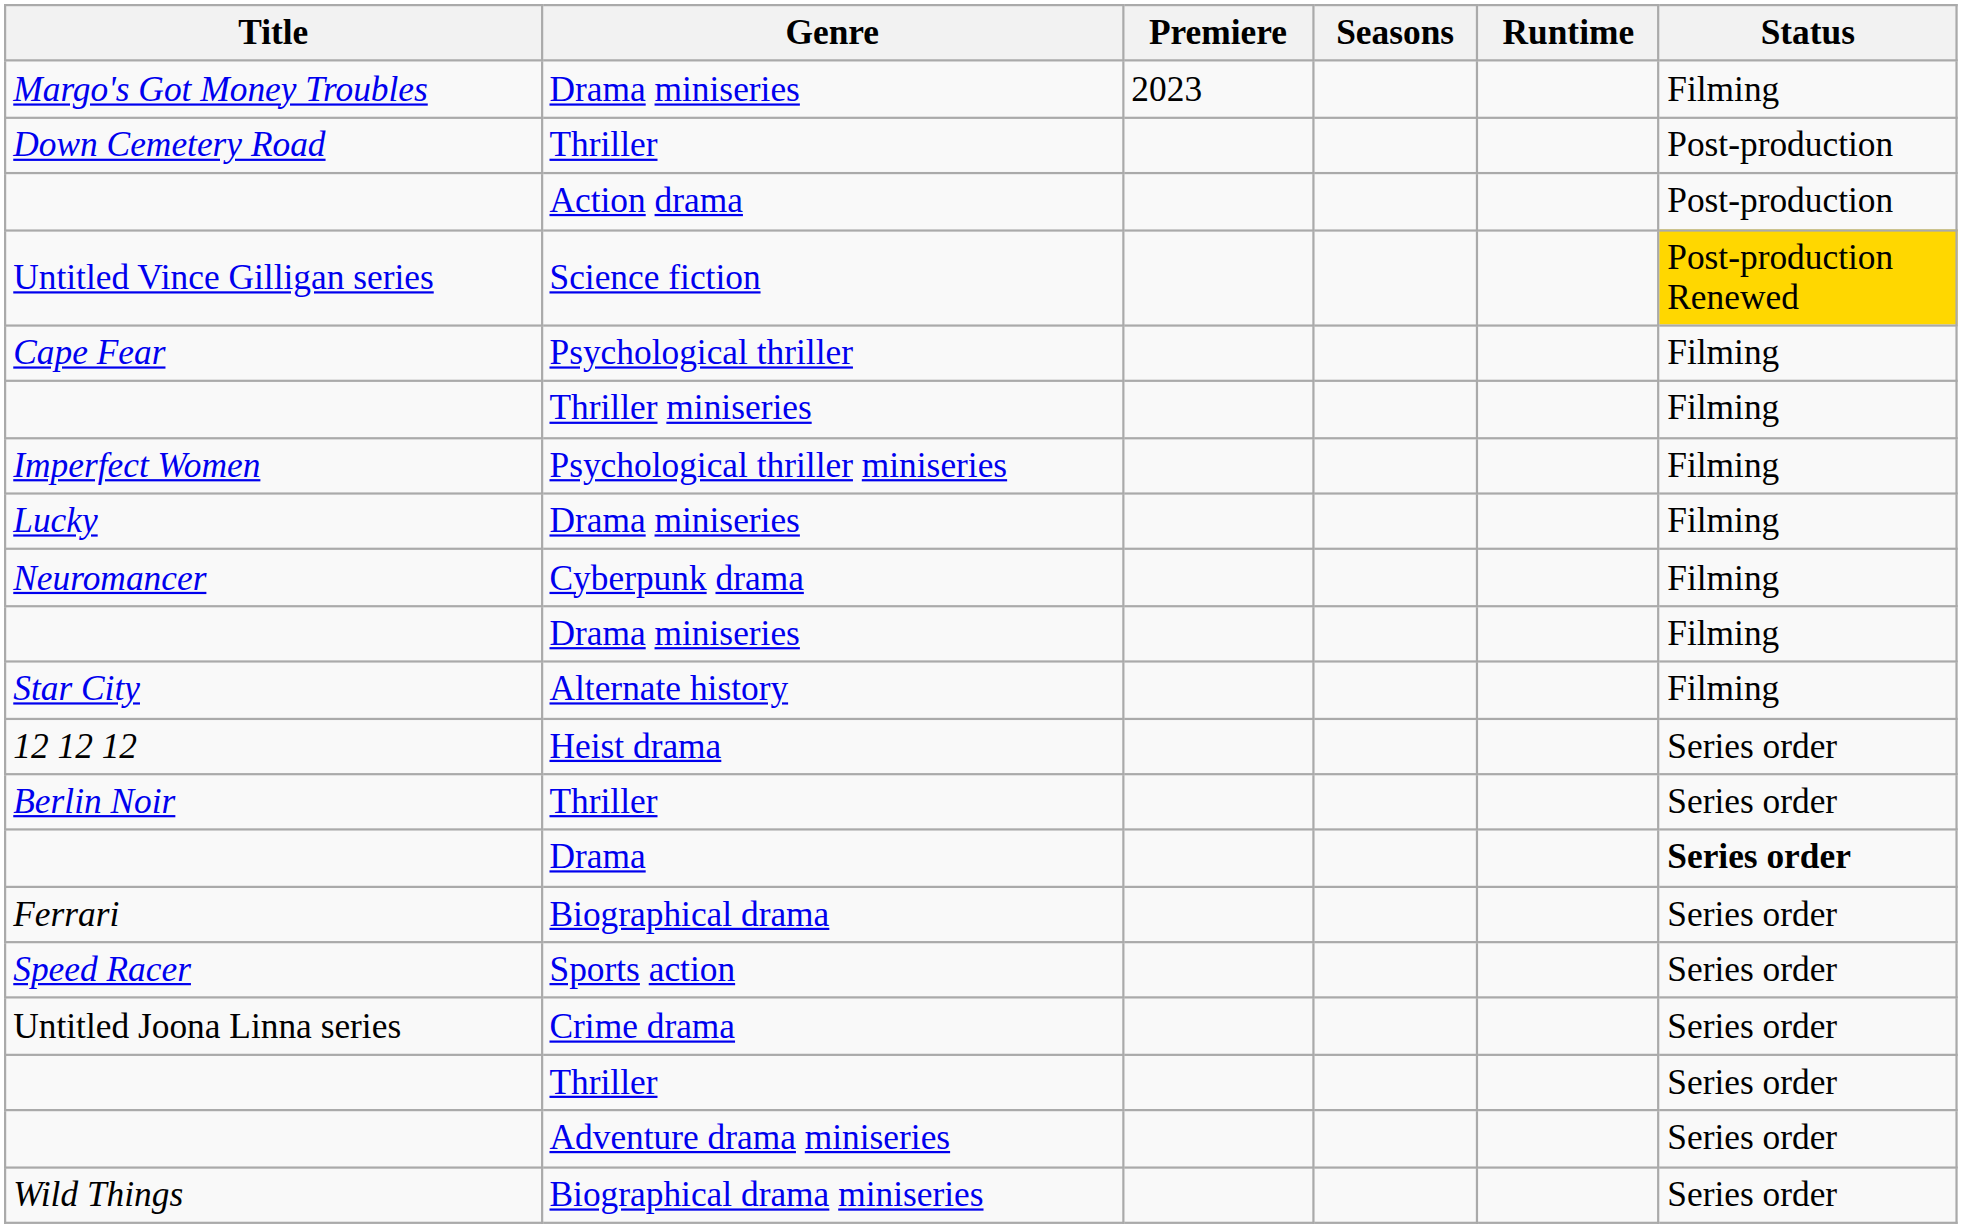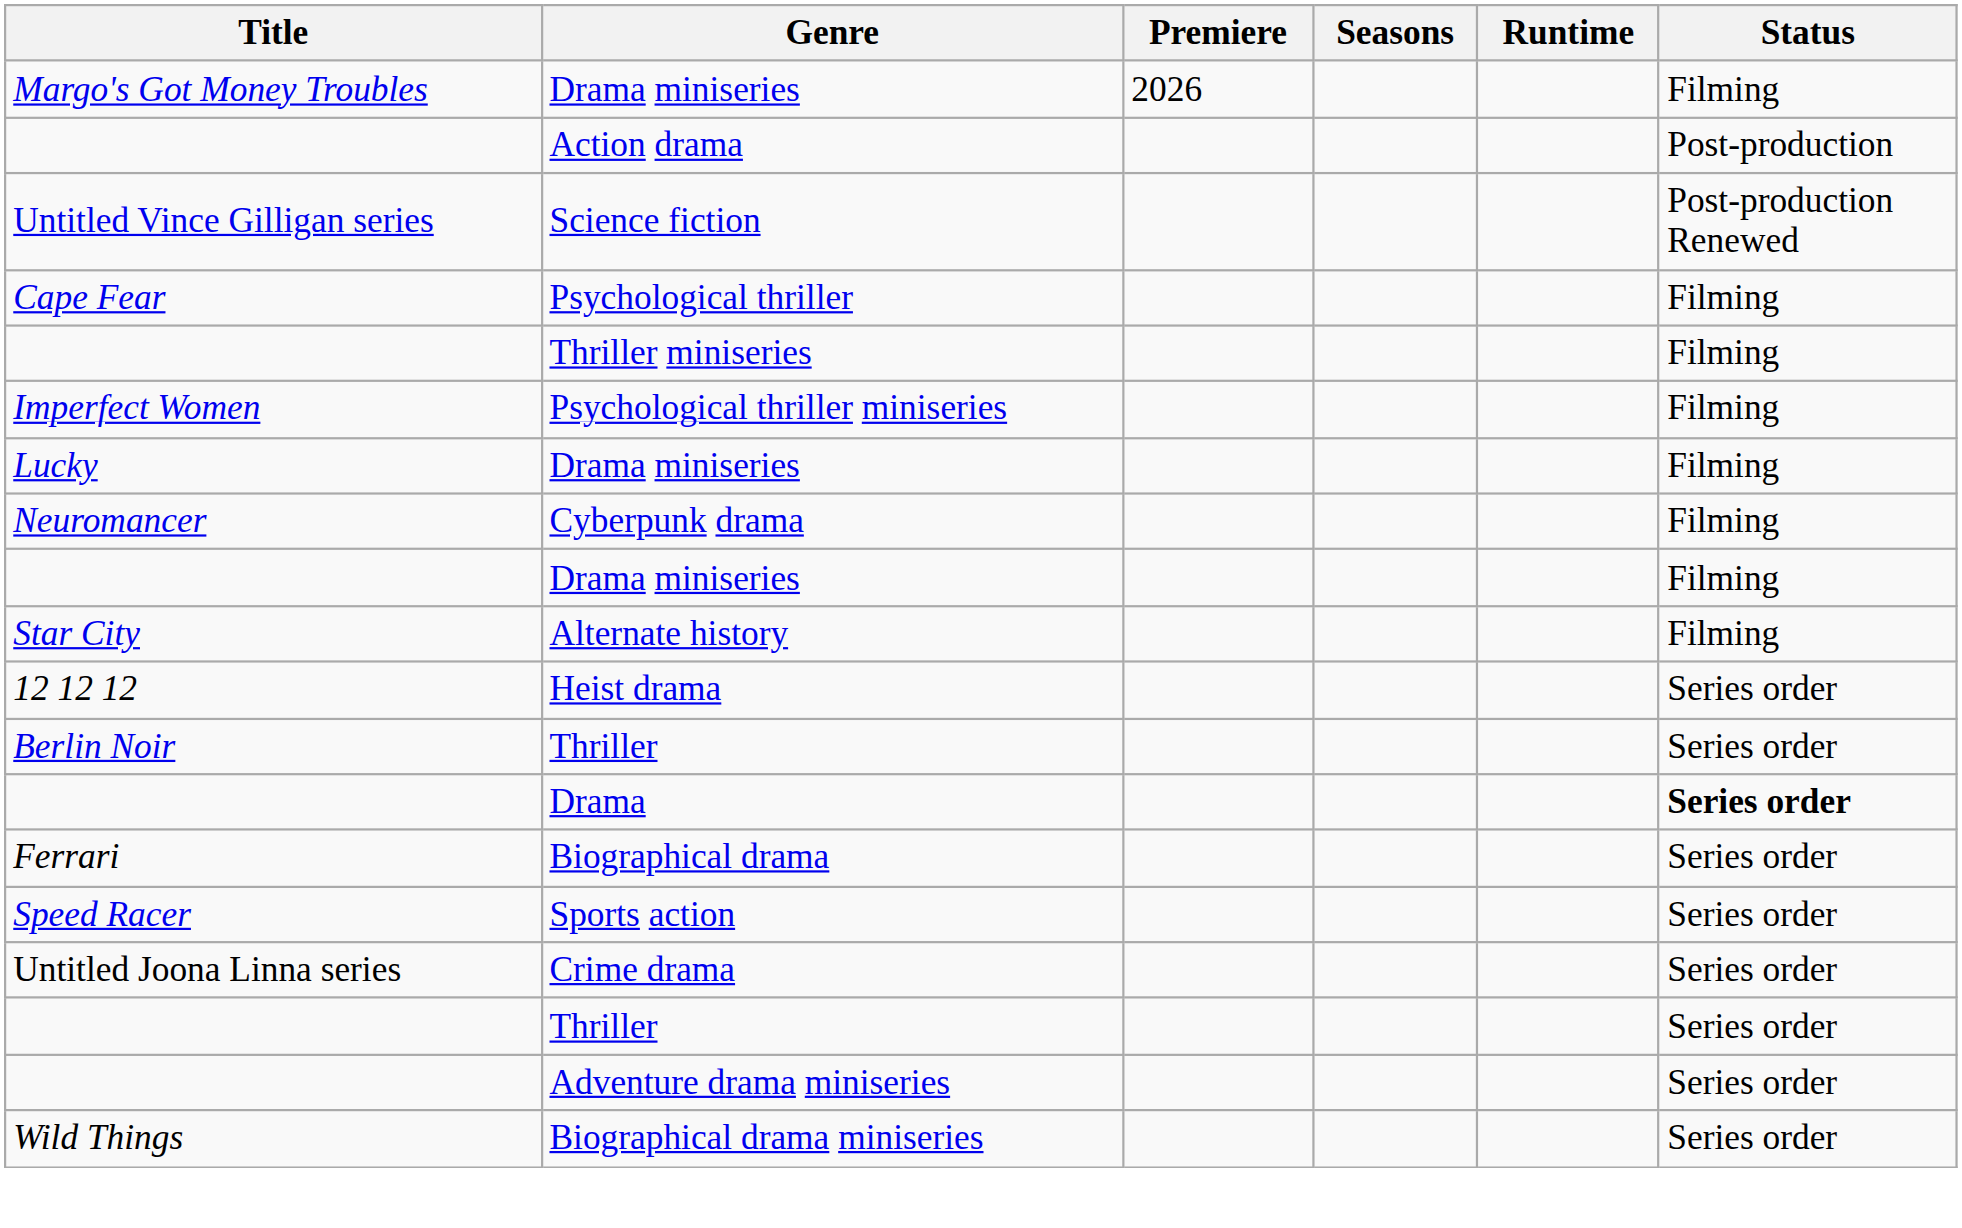Margo's Got Money Troubles / Drama miniseries | Premiere: 2023 -> 2026
- row: Down Cemetery Road | Thriller | Post-production
Science fiction | Status: gold background -> no background
